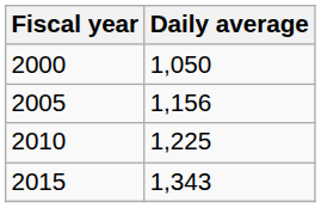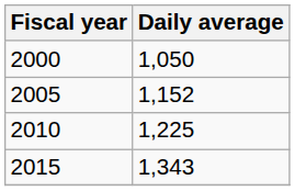2005 | Daily average: 1,156 -> 1,152
